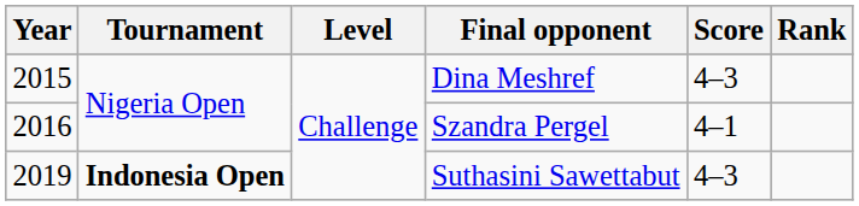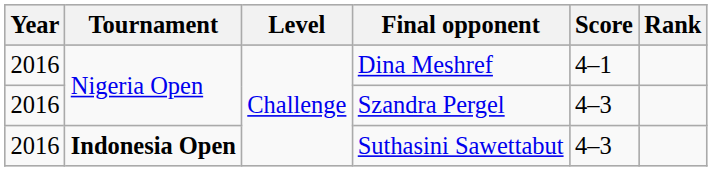Dina Meshref | Year: 2015 -> 2016
Dina Meshref | Score: 4–3 -> 4–1
Szandra Pergel | Score: 4–1 -> 4–3
Suthasini Sawettabut | Year: 2019 -> 2016
